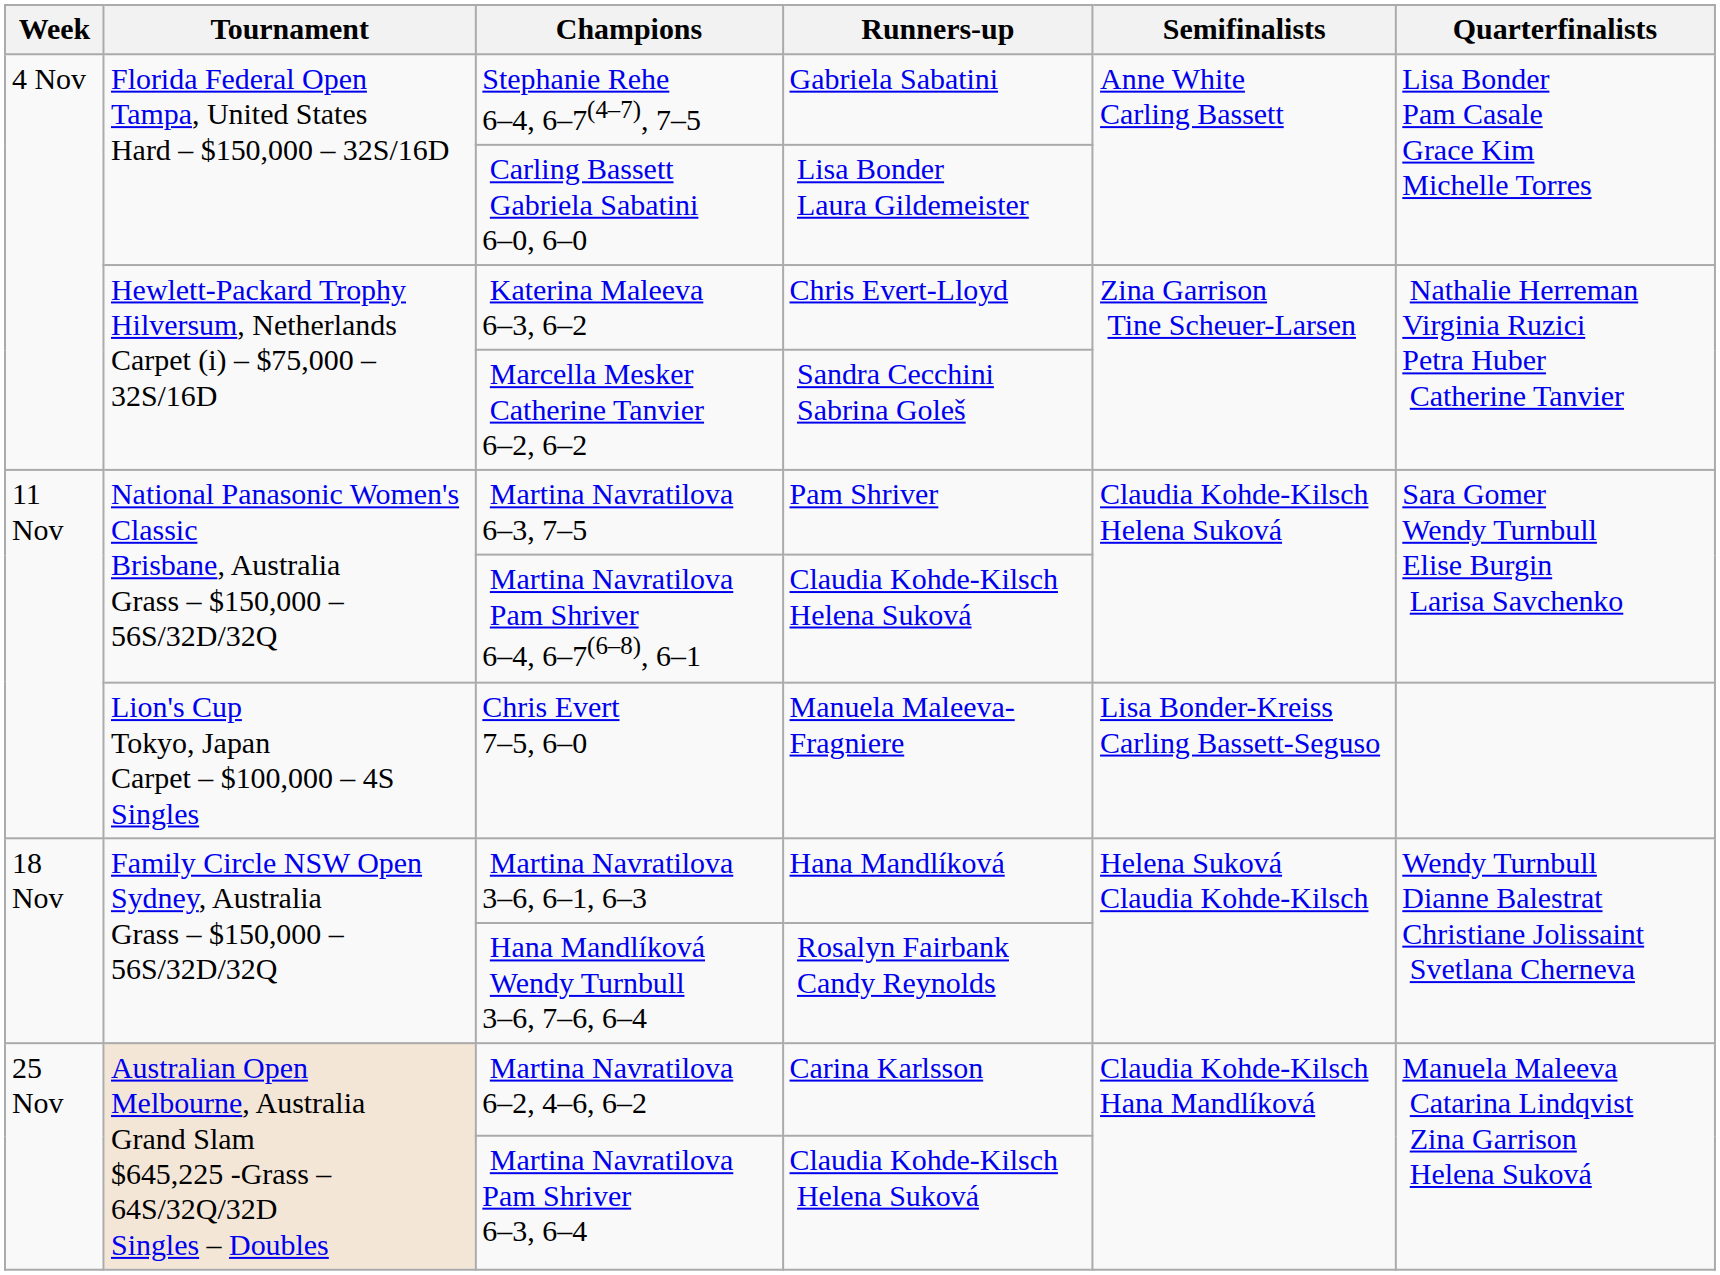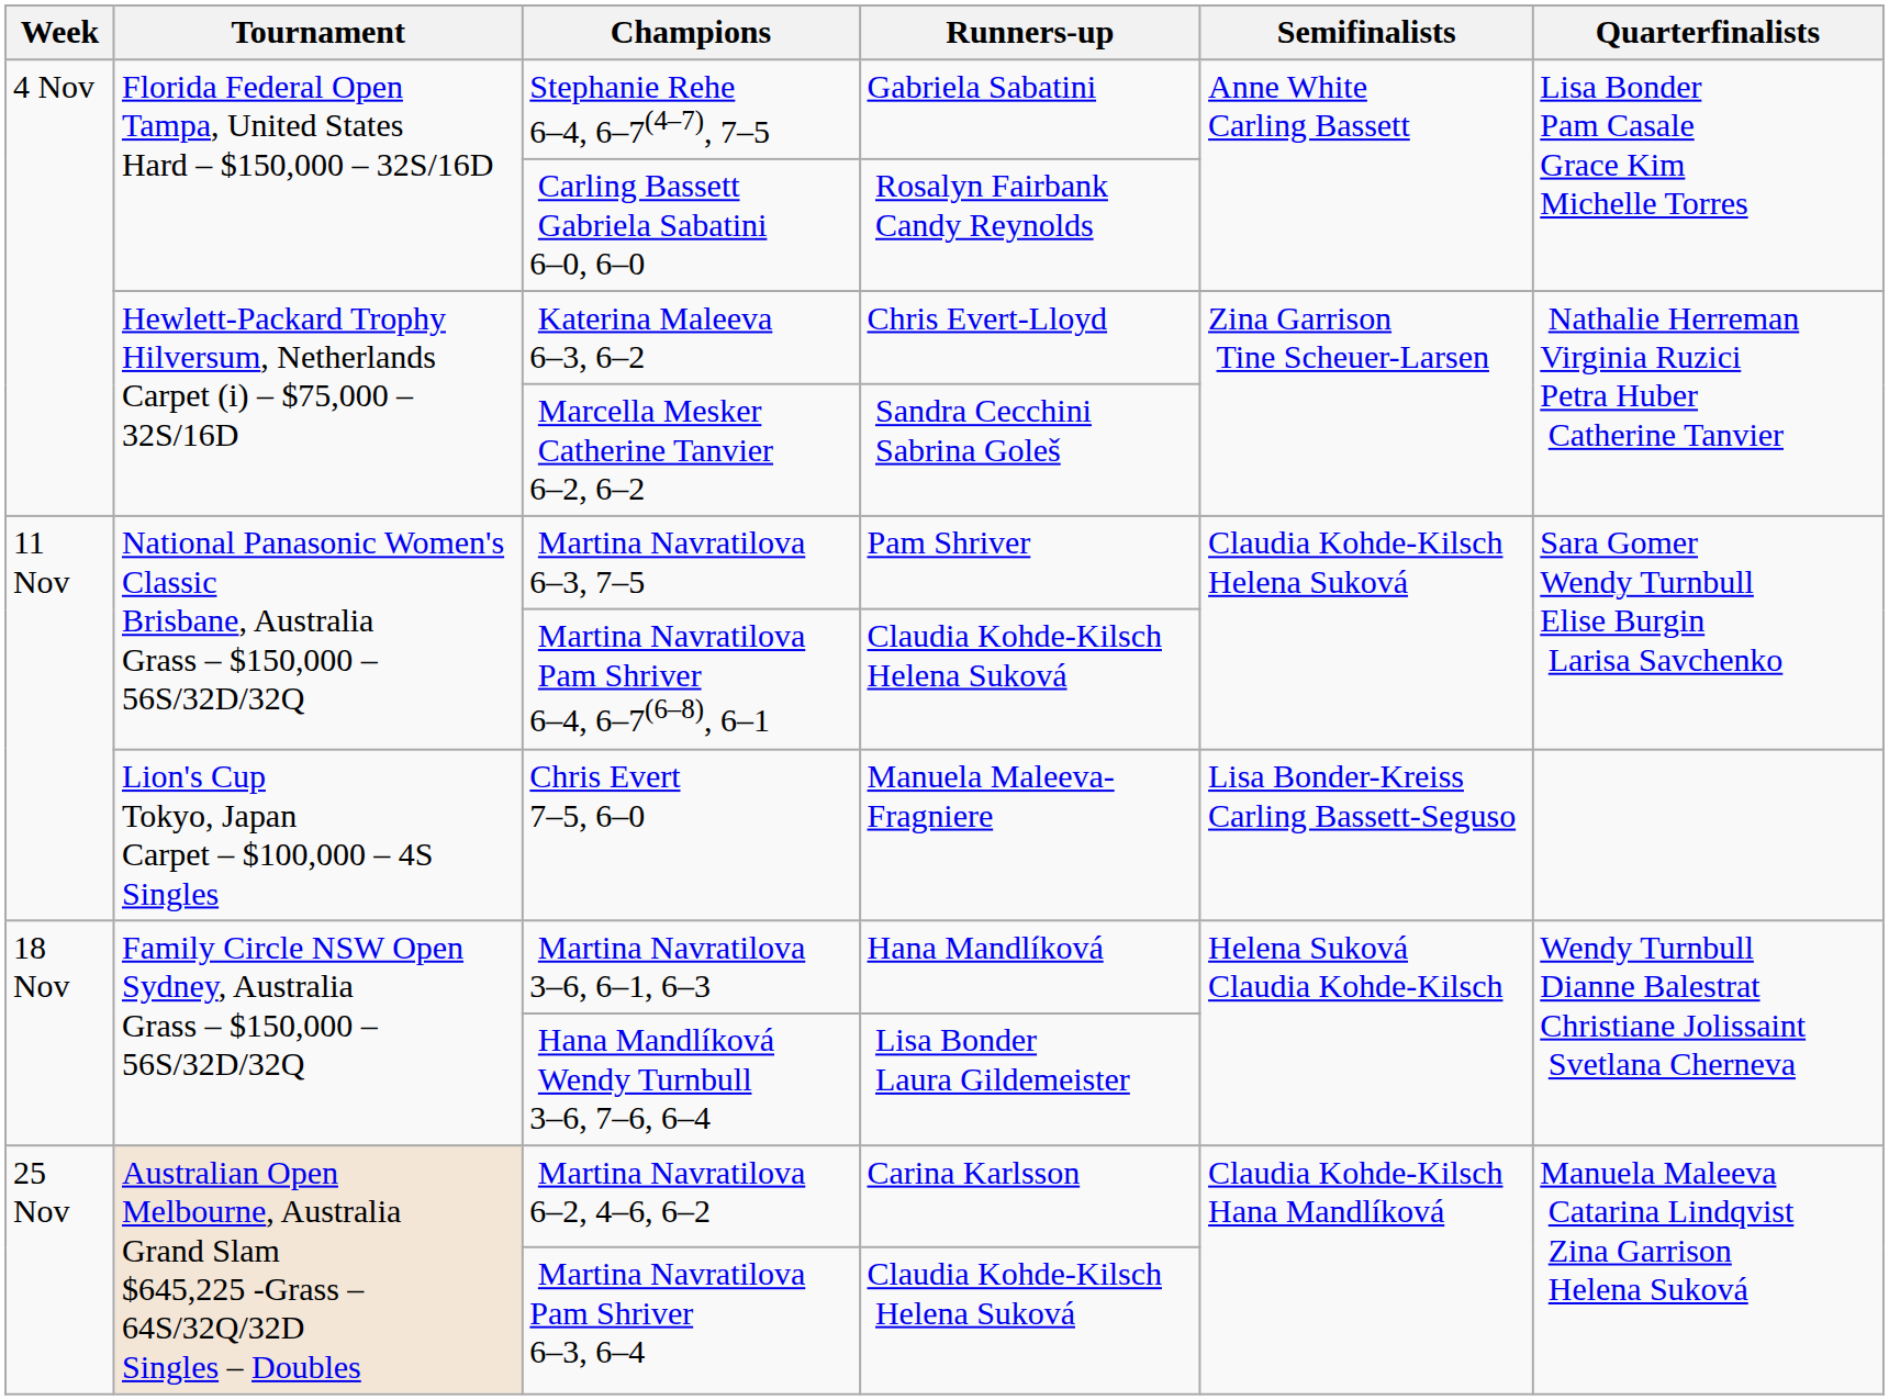Carling Bassett Gabriela Sabatini 6–0, 6–0 | Runners-up: Lisa Bonder Laura Gildemeister -> Rosalyn Fairbank Candy Reynolds
Hana Mandlíková Wendy Turnbull 3–6, 7–6, 6–4 | Runners-up: Rosalyn Fairbank Candy Reynolds -> Lisa Bonder Laura Gildemeister
